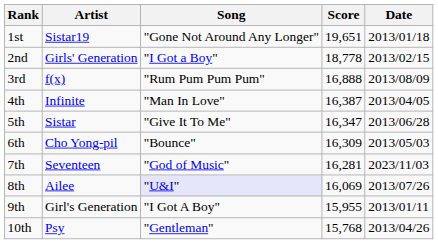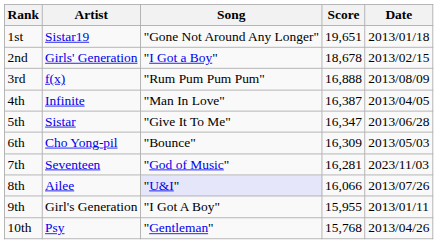2nd | Score: 18,778 -> 18,678
8th | Score: 16,069 -> 16,066
